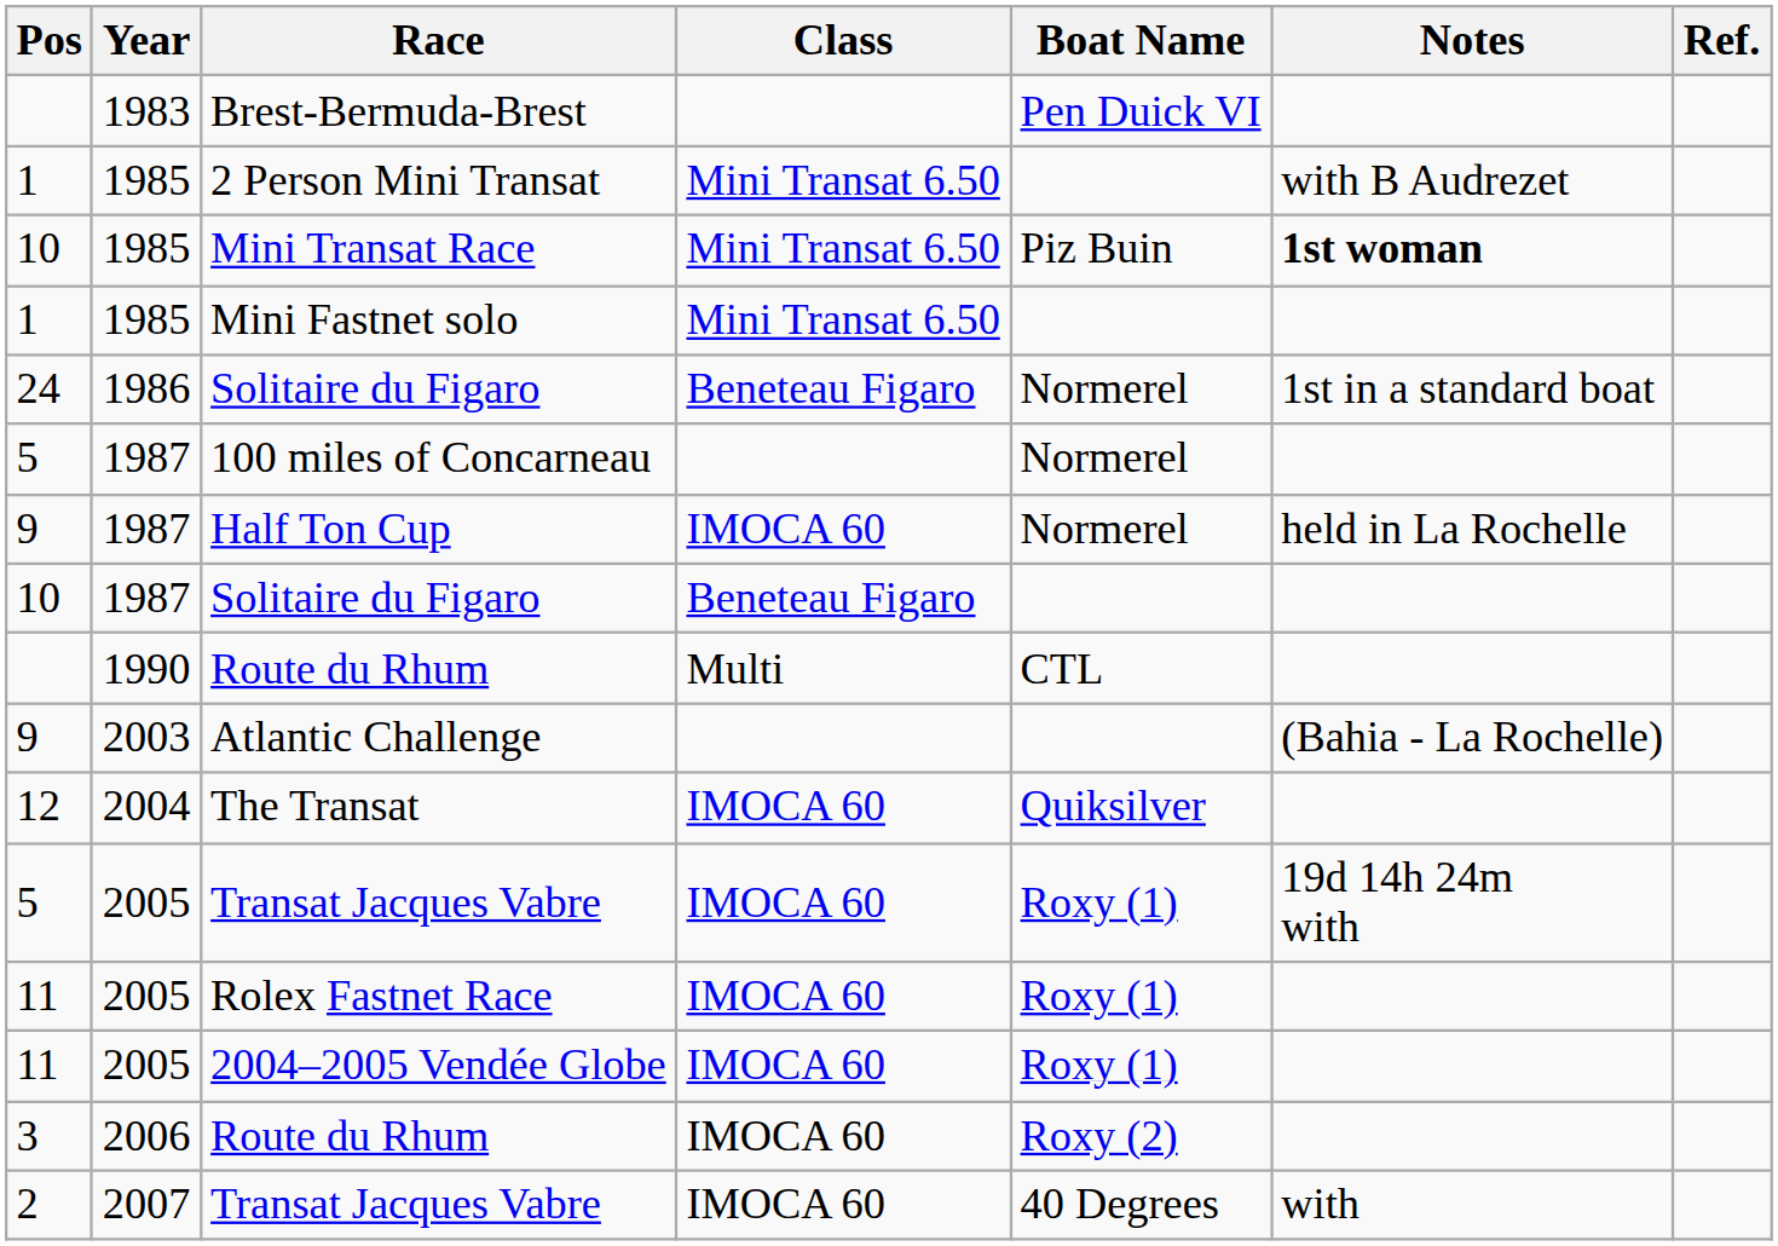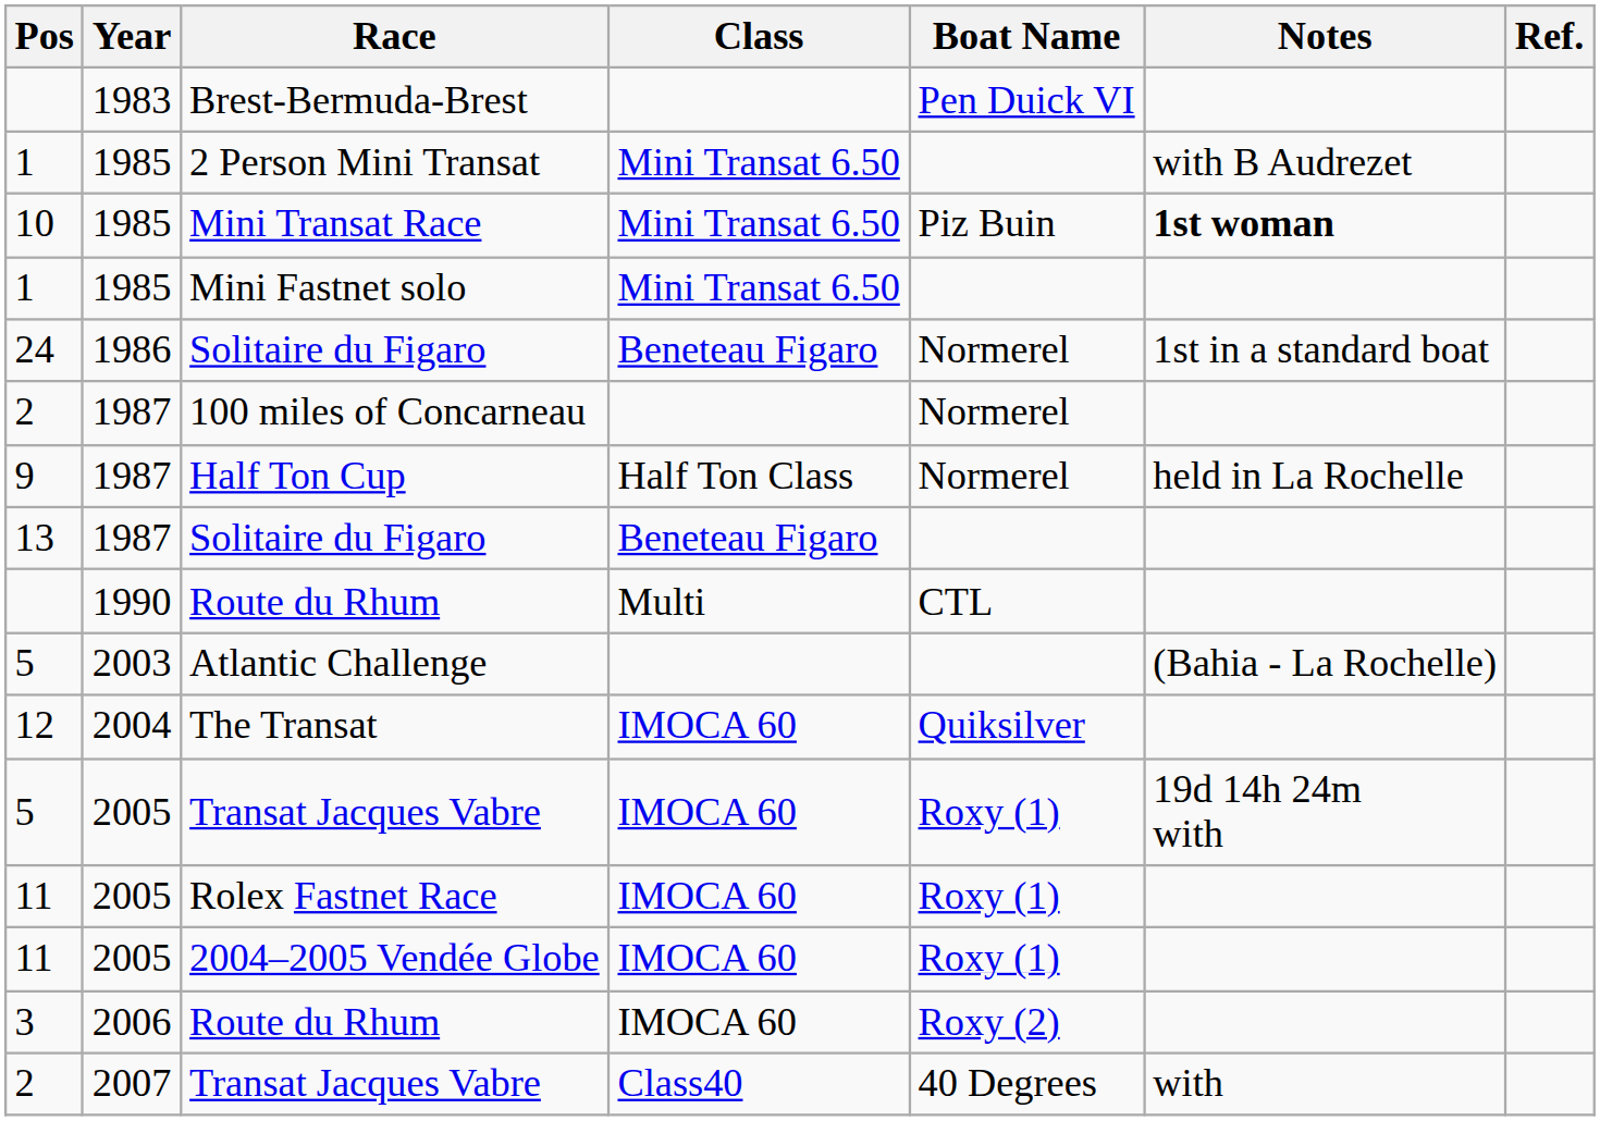100 miles of Concarneau | Pos: 5 -> 2
Half Ton Cup | Class: IMOCA 60 -> Half Ton Class
1987 / Solitaire du Figaro | Pos: 10 -> 13
Atlantic Challenge | Pos: 9 -> 5
2007 / Transat Jacques Vabre | Class: IMOCA 60 -> Class40
